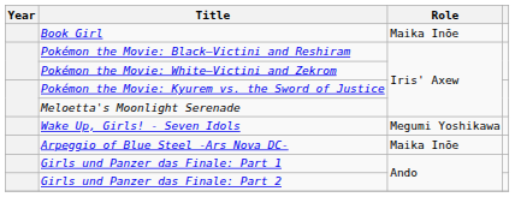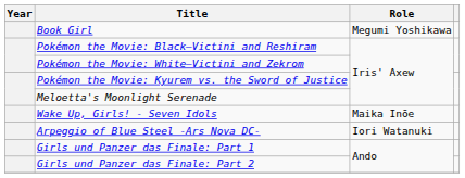Book Girl | Role: Maika Inōe -> Megumi Yoshikawa
Wake Up, Girls! - Seven Idols | Role: Megumi Yoshikawa -> Maika Inōe
Arpeggio of Blue Steel -Ars Nova DC- | Role: Maika Inōe -> Iori Watanuki
